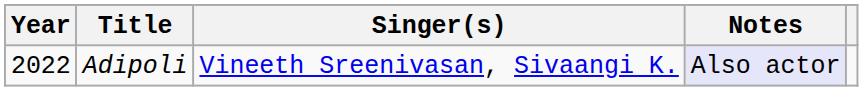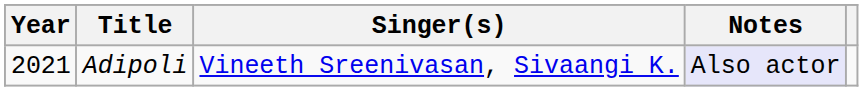Adipoli | Year: 2022 -> 2021
